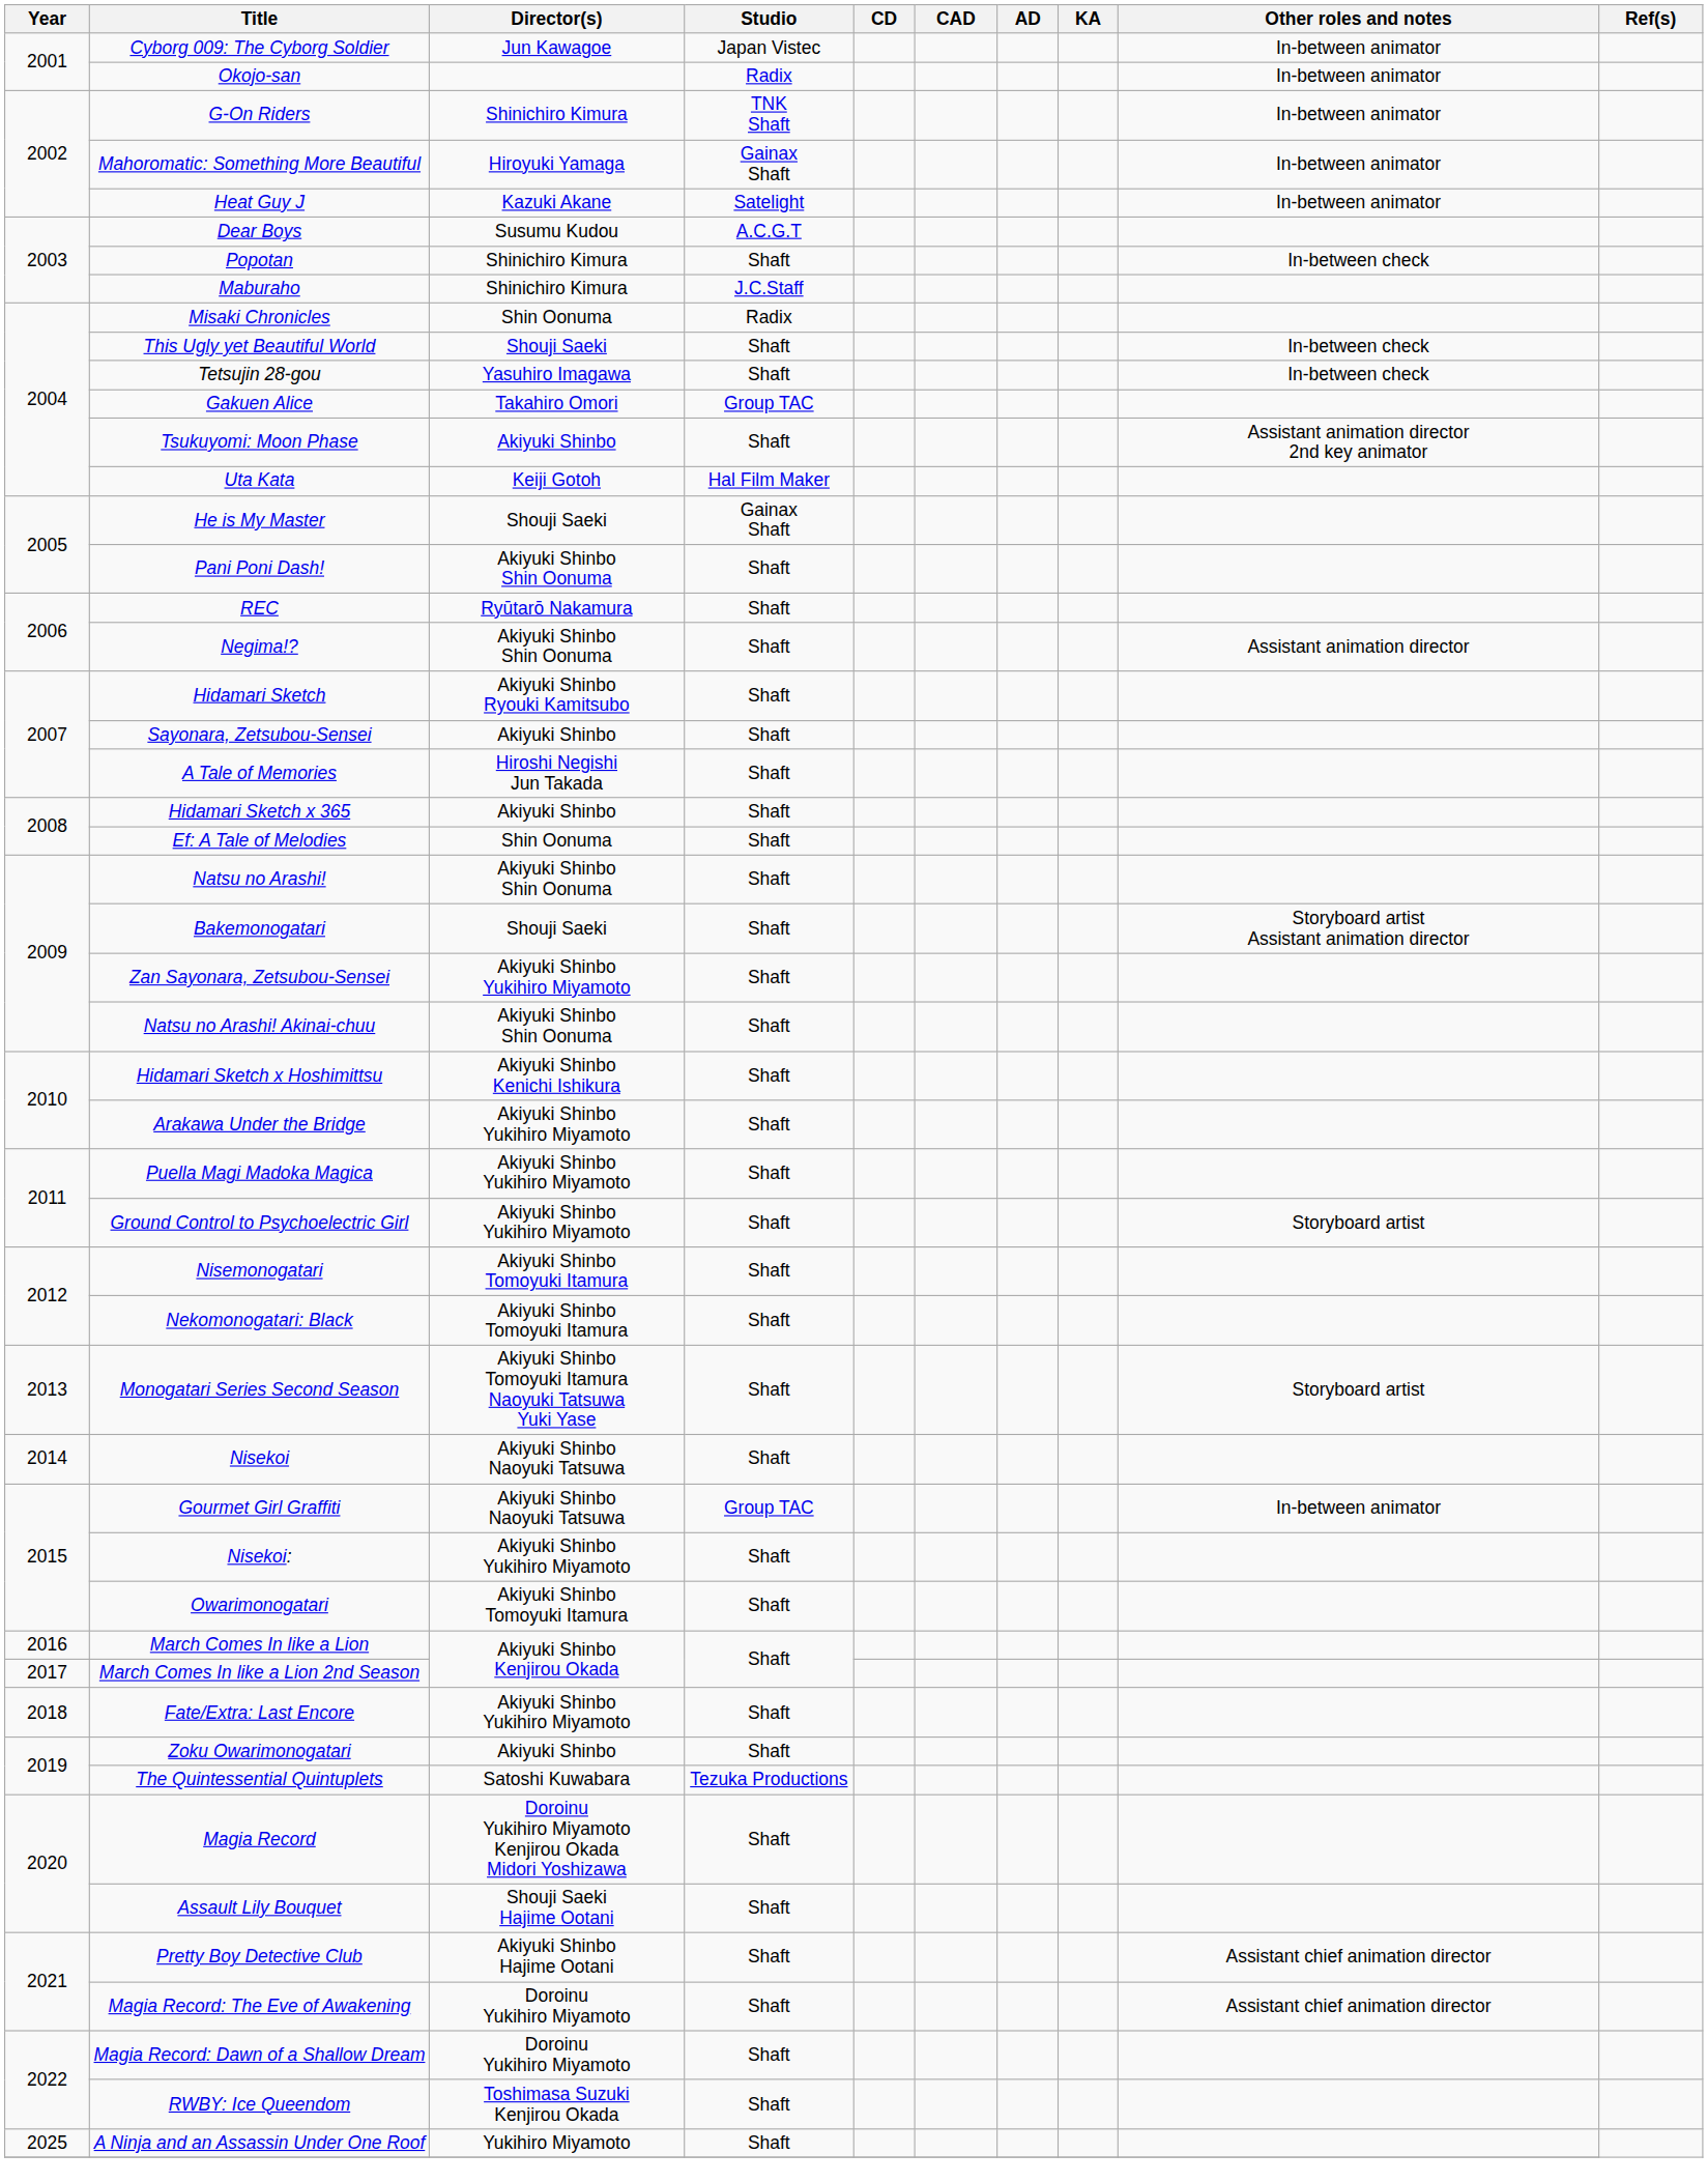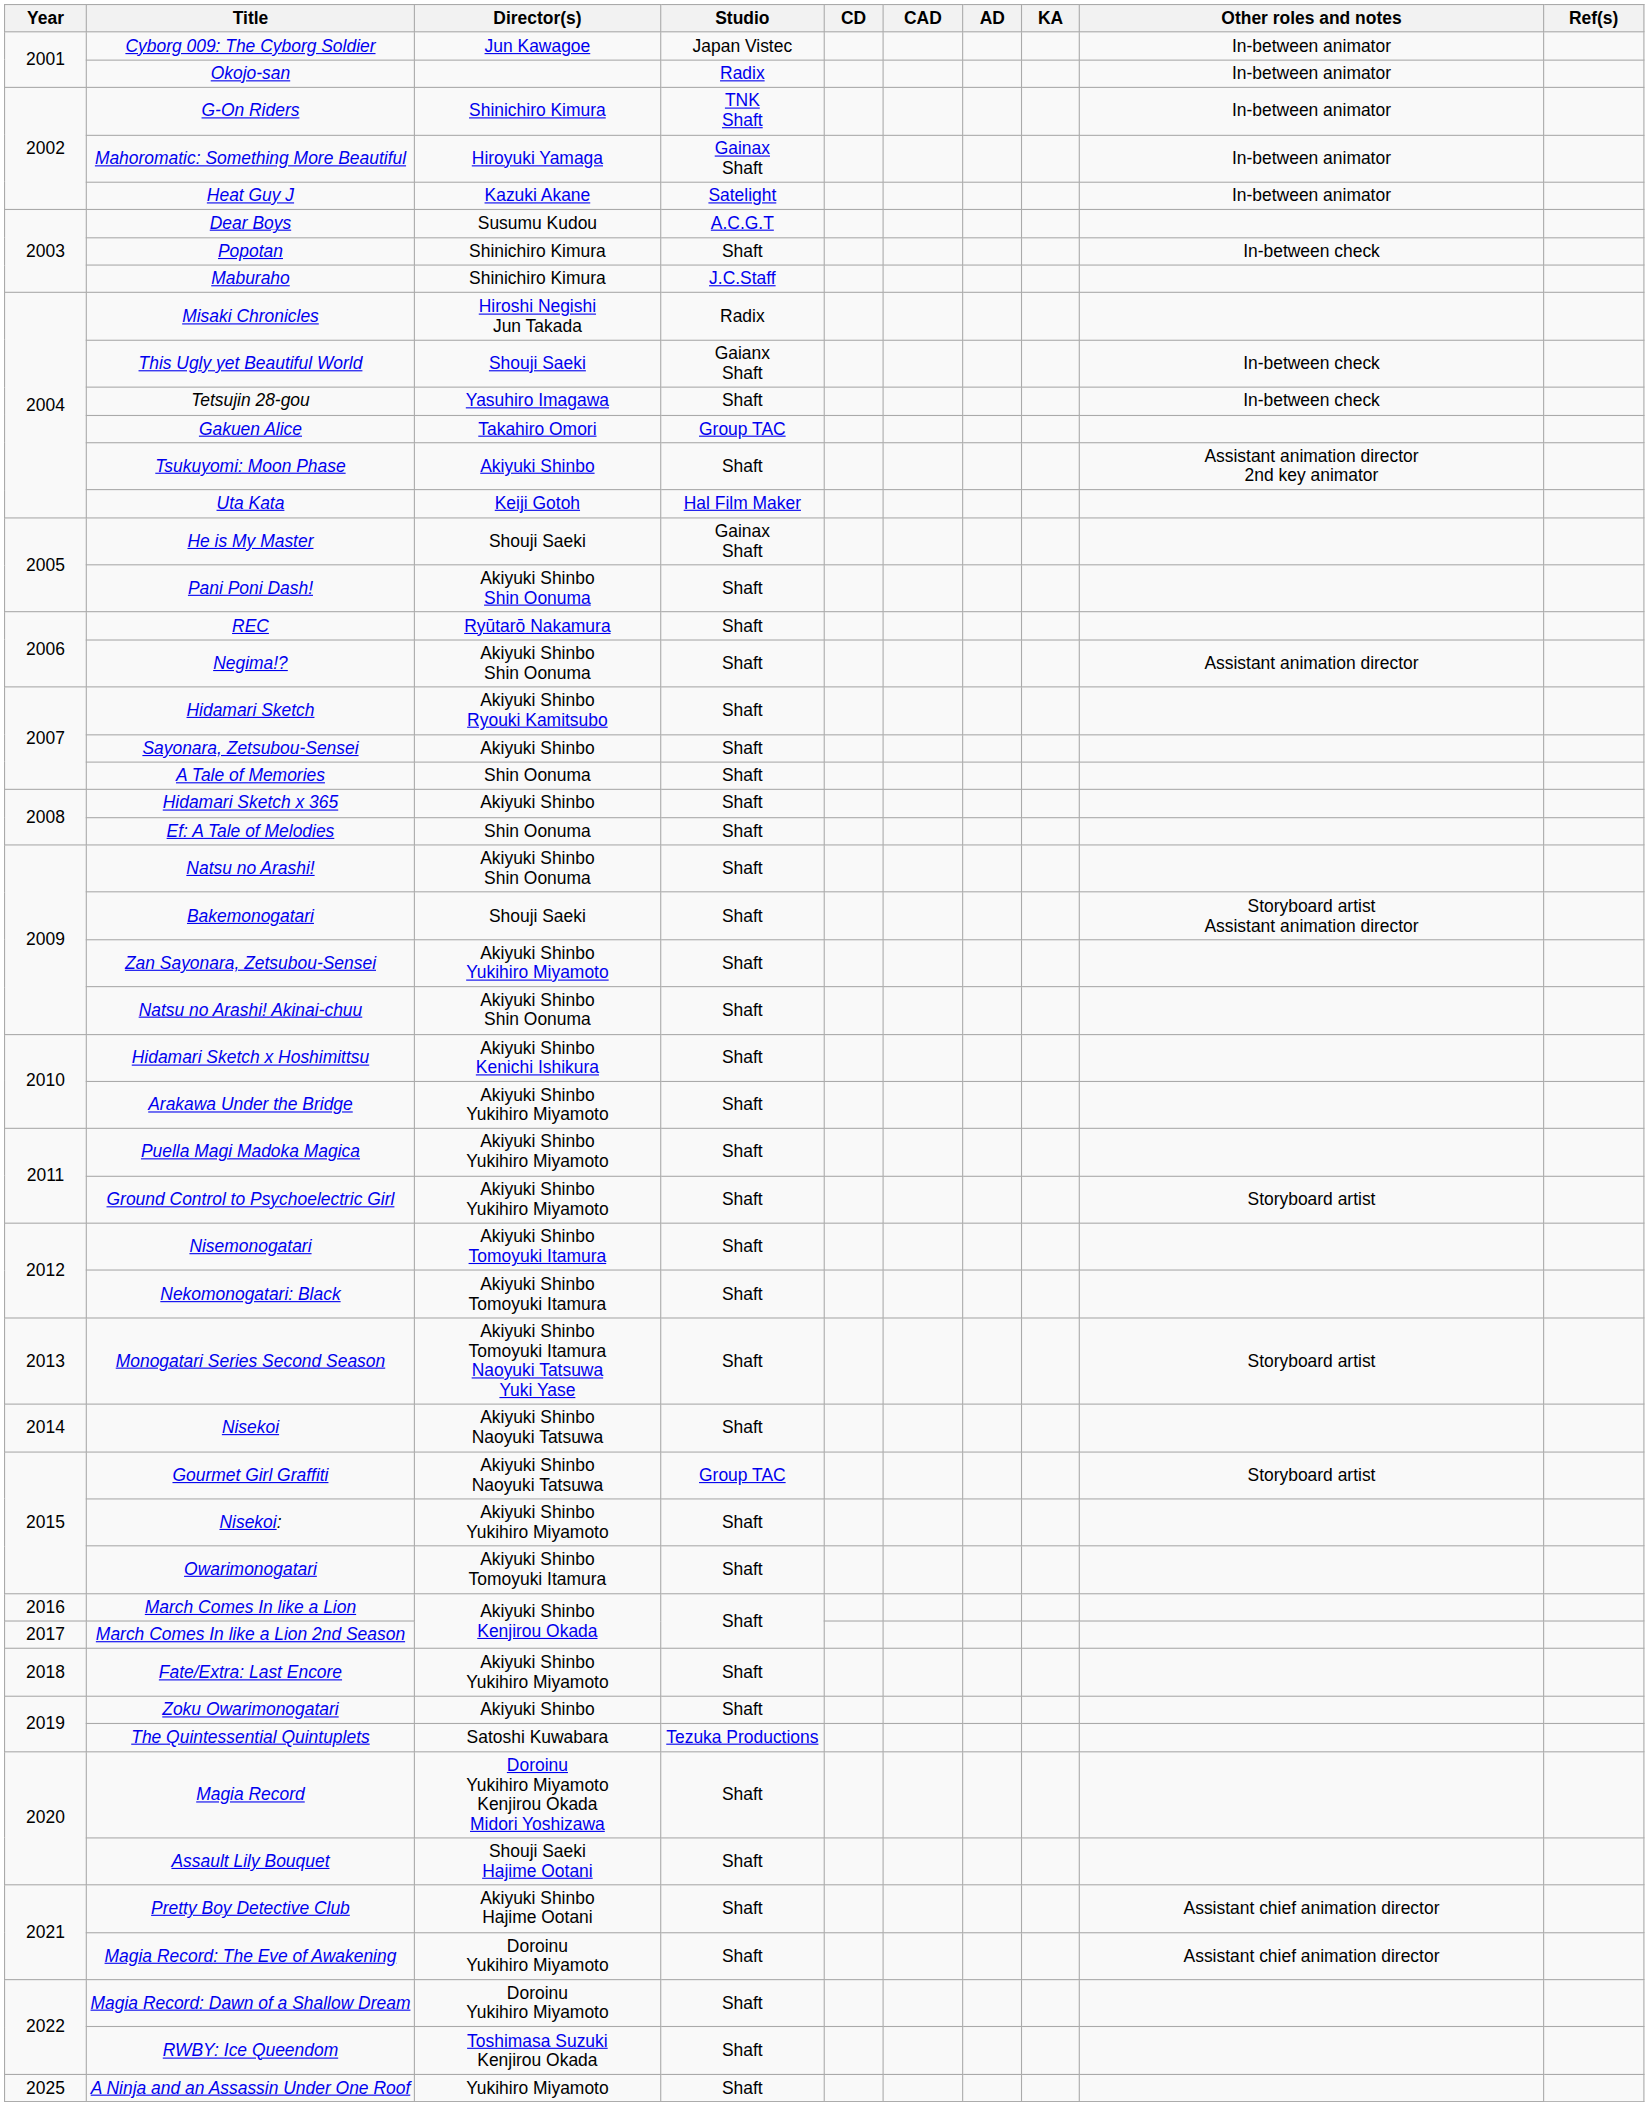Misaki Chronicles | Director(s): Shin Oonuma -> Hiroshi Negishi Jun Takada
This Ugly yet Beautiful World | Studio: Shaft -> Gaianx Shaft
A Tale of Memories | Director(s): Hiroshi Negishi Jun Takada -> Shin Oonuma
Gourmet Girl Graffiti | Other roles and notes: In-between animator -> Storyboard artist
